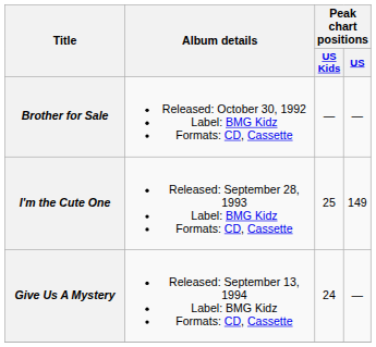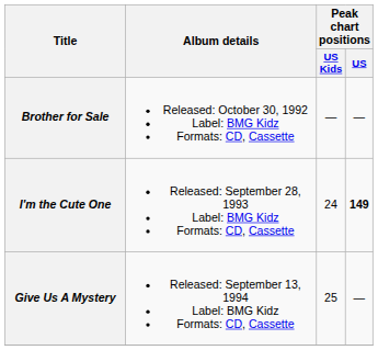I'm the Cute One | Peak chart positions / US Kids: 25 -> 24
I'm the Cute One | Peak chart positions / US: normal -> bold
Give Us A Mystery | Peak chart positions / US Kids: 24 -> 25
